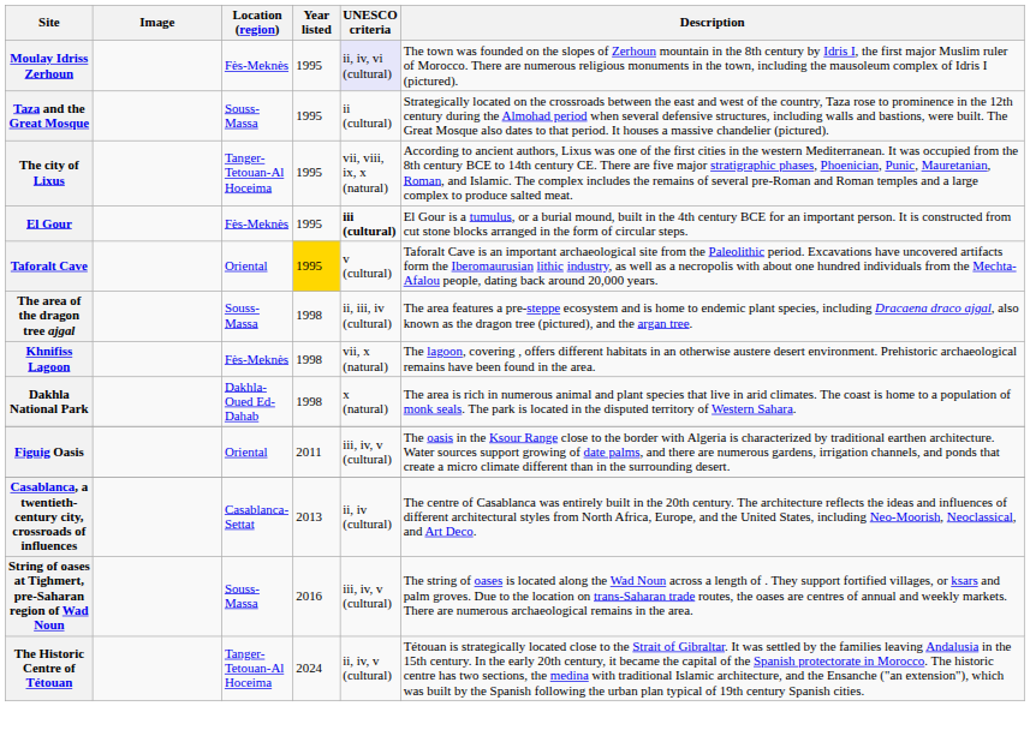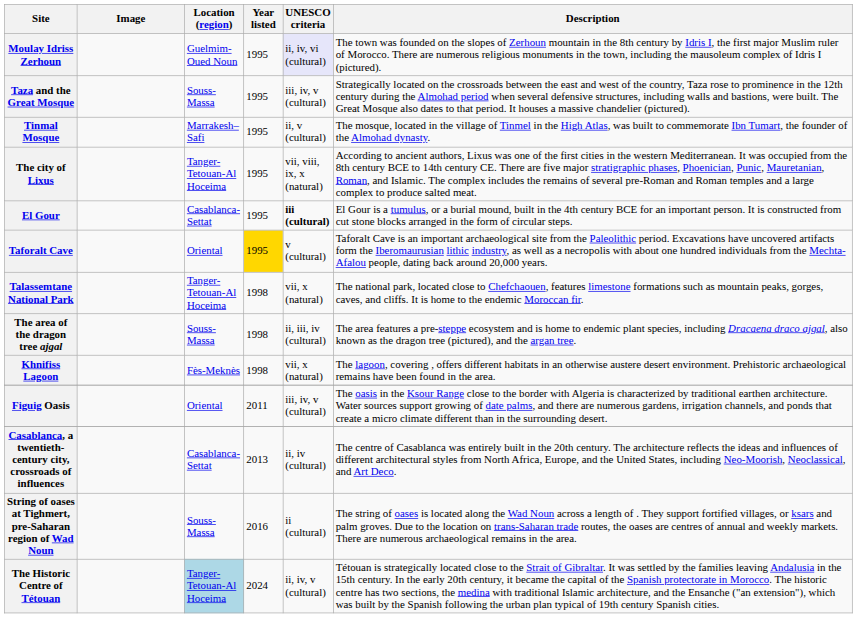Moulay Idriss Zerhoun | Location (region): Fès-Meknès -> Guelmim-Oued Noun
Taza and the Great Mosque | UNESCO criteria: ii (cultural) -> iii, iv, v (cultural)
+ row: Tinmal Mosque | Marrakesh–Safi | 1995 | ii, v (cultural) | The mosque, located in the village of Tinmel in the High Atlas, was built to commemorate Ibn Tumart, the founder of the Almohad dynasty.
El Gour | Location (region): Fès-Meknès -> Casablanca-Settat
+ row: Talassemtane National Park | Tanger-Tetouan-Al Hoceima | 1998 | vii, x (natural) | The national park, located close to Chefchaouen, features limestone formations such as mountain peaks, gorges, caves, and cliffs. It is home to the endemic Moroccan fir.
- row: Dakhla National Park | Dakhla-Oued Ed-Dahab | 1998 | x (natural) | The area is rich in numerous animal and plant species that live in arid climates. The coast is home to a population of monk seals. The park is located in the disputed territory of Western Sahara.
String of oases at Tighmert, pre-Saharan region of Wad Noun | UNESCO criteria: iii, iv, v (cultural) -> ii (cultural)
The Historic Centre of Tétouan | Location (region): no background -> lightblue background
